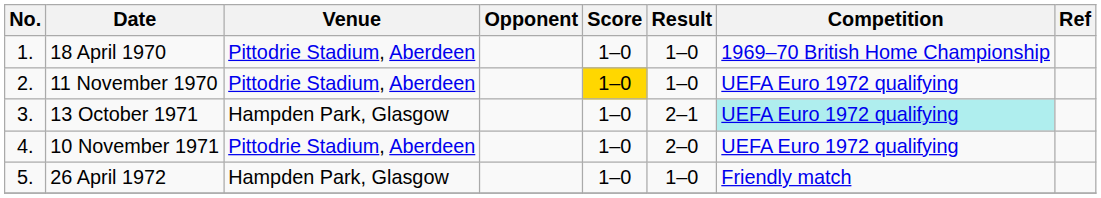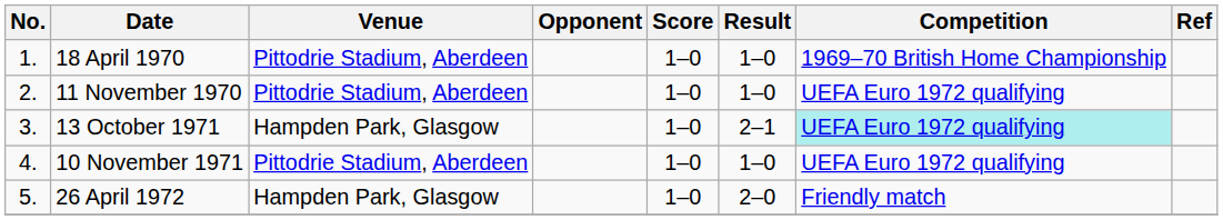11 November 1970 | Score: gold background -> no background
10 November 1971 | Result: 2–0 -> 1–0
26 April 1972 | Result: 1–0 -> 2–0
